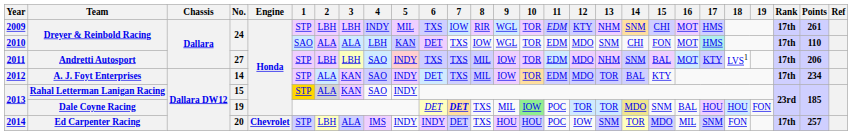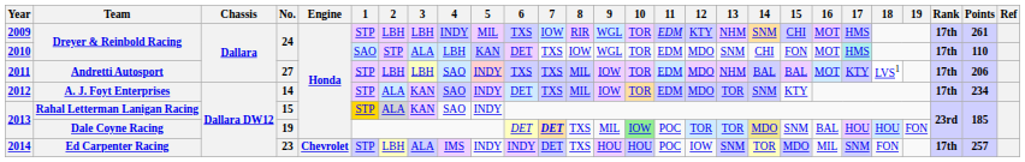2010 | 2: ALA -> STP
2011 | 14: SNM -> BAL
2012 | 14: BAL -> SNM
2014 | No.: 20 -> 23
